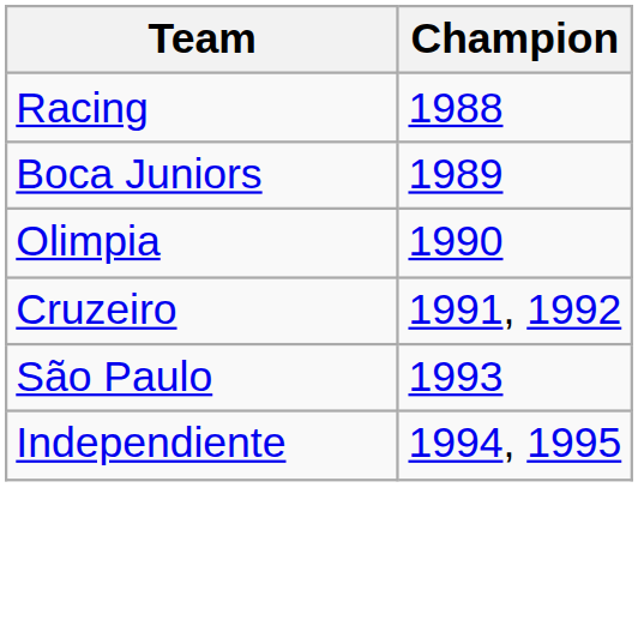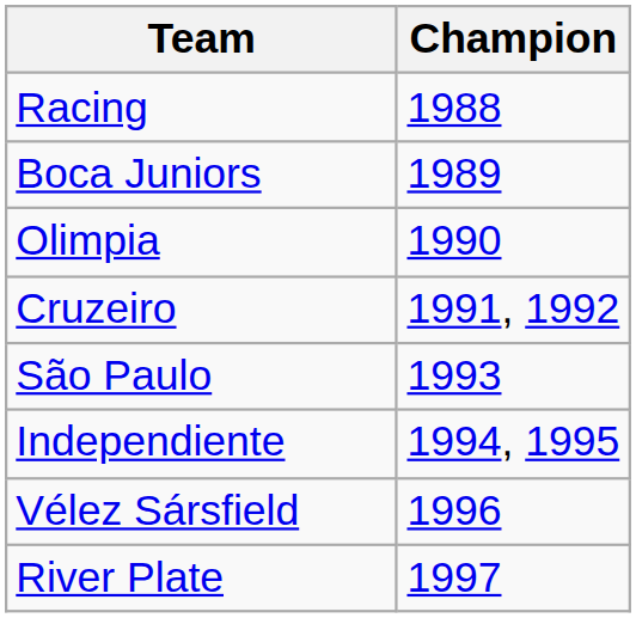+ row: Vélez Sársfield | 1996
+ row: River Plate | 1997
